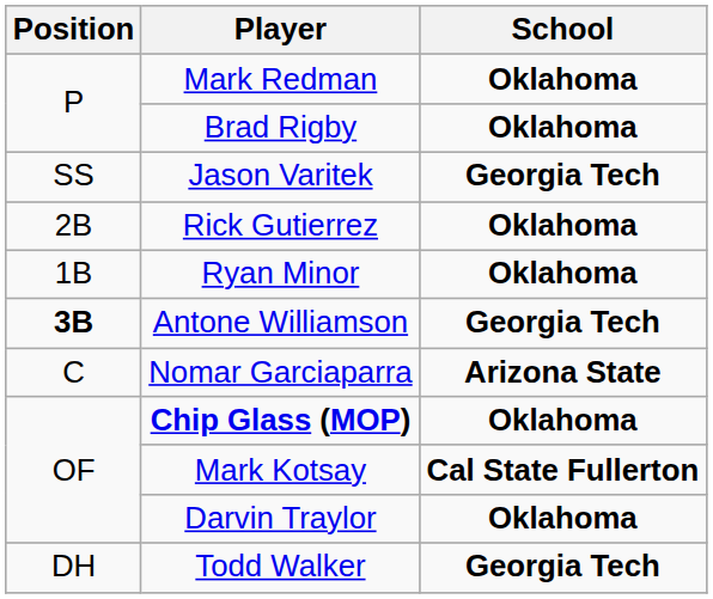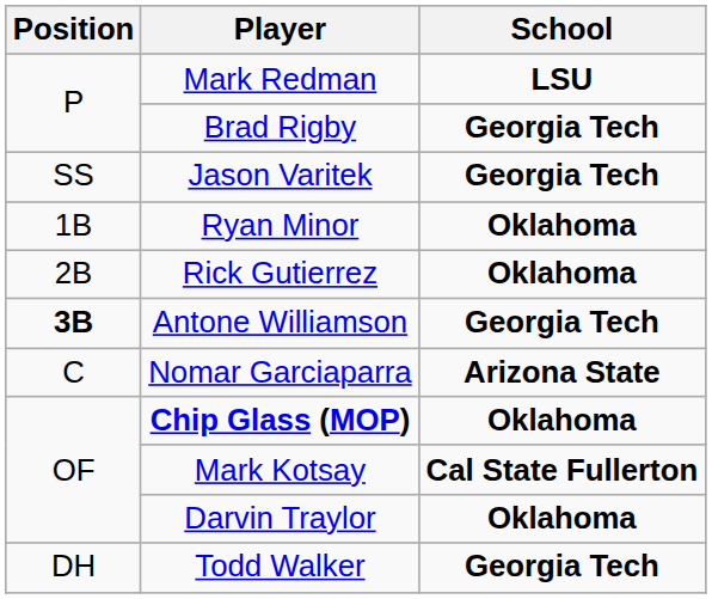Mark Redman | School: Oklahoma -> LSU
Brad Rigby | School: Oklahoma -> Georgia Tech
rows swapped: Ryan Minor <-> Rick Gutierrez
